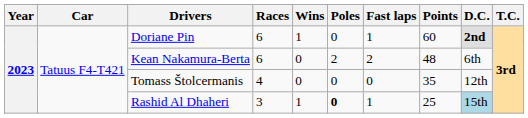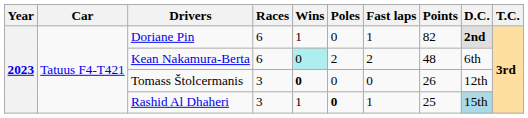Doriane Pin | Points: 60 -> 82
Kean Nakamura-Berta | Wins: no background -> paleturquoise background
Tomass Štolcermanis | Races: 4 -> 3
Tomass Štolcermanis | Wins: normal -> bold
Tomass Štolcermanis | Points: 35 -> 26
